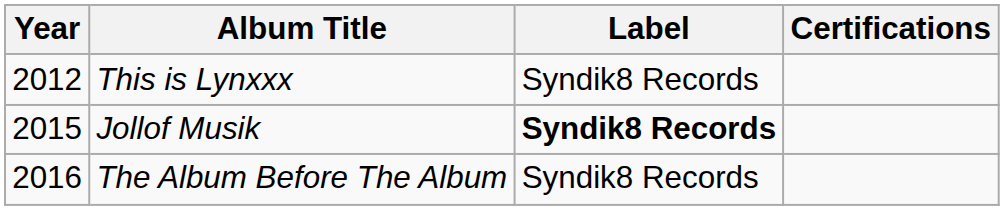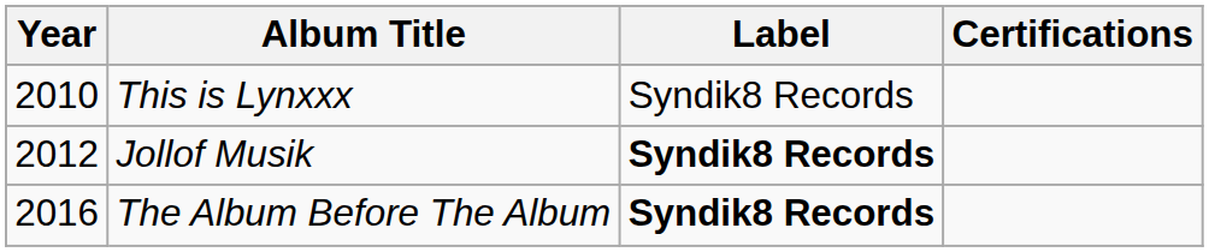This is Lynxxx | Year: 2012 -> 2010
Jollof Musik | Year: 2015 -> 2012
The Album Before The Album | Label: normal -> bold
